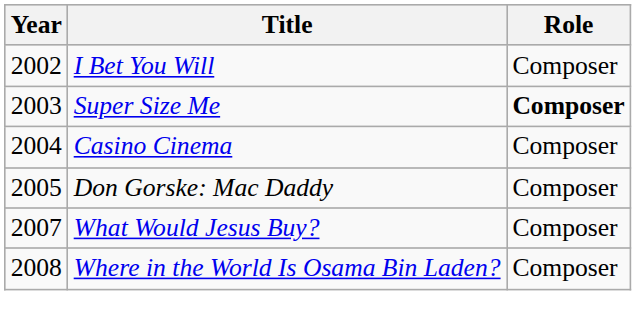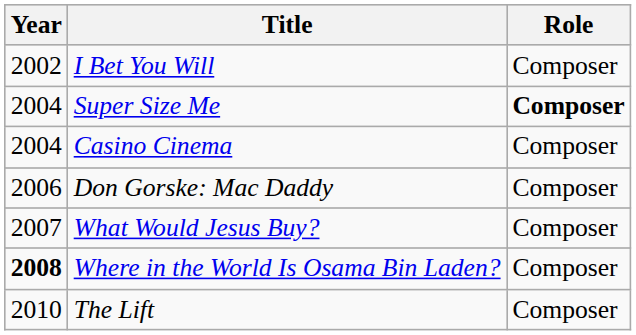Super Size Me | Year: 2003 -> 2004
Don Gorske: Mac Daddy | Year: 2005 -> 2006
Where in the World Is Osama Bin Laden? | Year: normal -> bold
+ row: 2010 | The Lift | Composer
